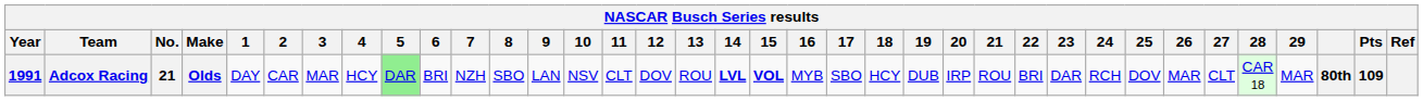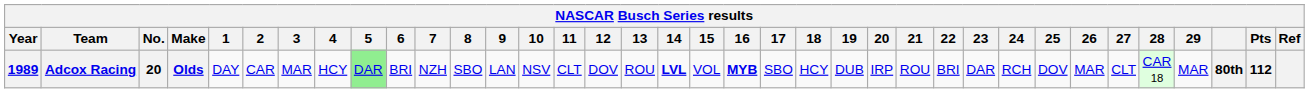Adcox Racing | Year: 1991 -> 1989
Adcox Racing | No.: 21 -> 20
Adcox Racing | 15: bold -> normal
Adcox Racing | 16: normal -> bold
Adcox Racing | Pts: 109 -> 112
